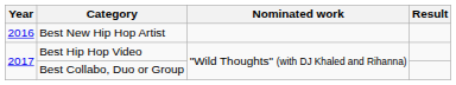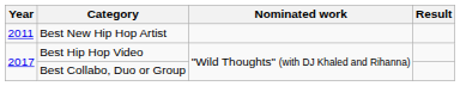Best New Hip Hop Artist | Year: 2016 -> 2011
